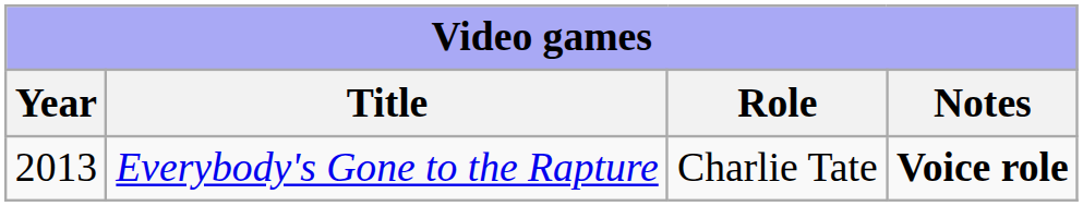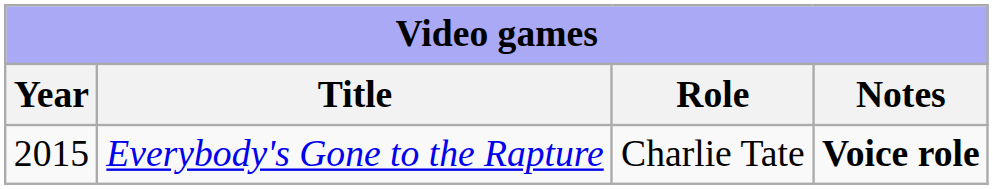Everybody's Gone to the Rapture | Year: 2013 -> 2015
